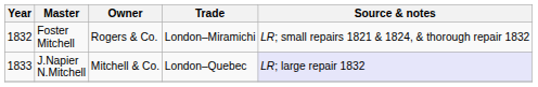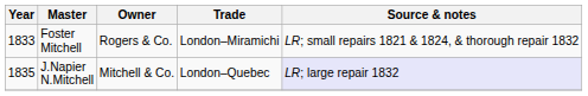Foster Mitchell | Year: 1832 -> 1833
J.Napier N.Mitchell | Year: 1833 -> 1835
